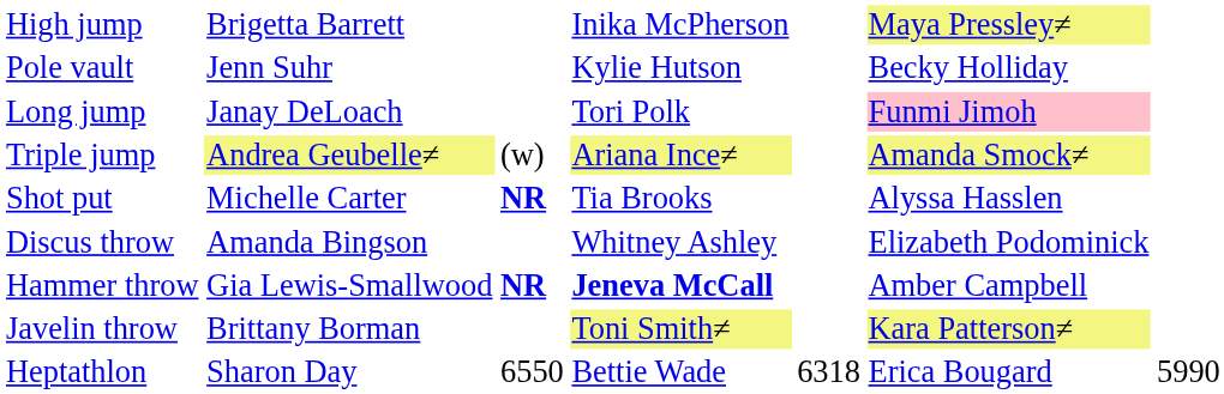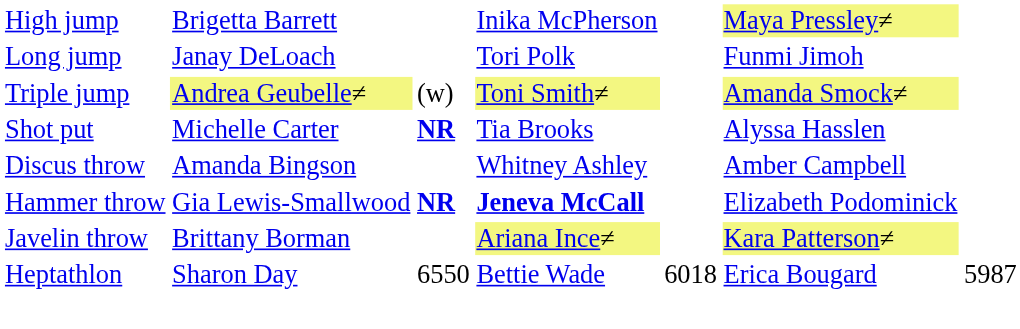- row: Pole vault | Jenn Suhr | Kylie Hutson | Becky Holliday
Long jump | column 6: pink background -> no background
Triple jump | column 4: Ariana Ince≠ -> Toni Smith≠
Discus throw | column 6: Elizabeth Podominick -> Amber Campbell
Hammer throw | column 6: Amber Campbell -> Elizabeth Podominick
Javelin throw | column 4: Toni Smith≠ -> Ariana Ince≠
Heptathlon | column 5: 6318 -> 6018
Heptathlon | column 7: 5990 -> 5987
